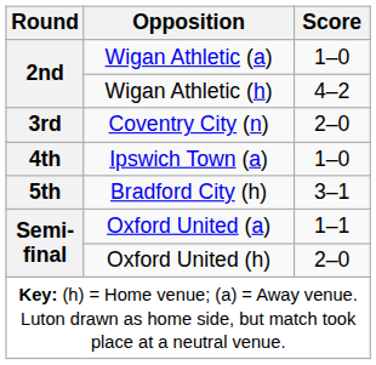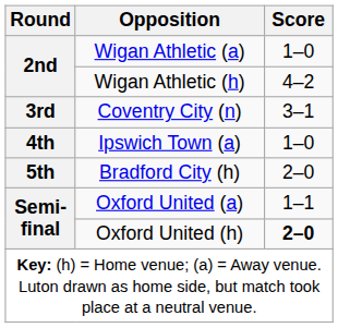Coventry City (n) | Score: 2–0 -> 3–1
Bradford City (h) | Score: 3–1 -> 2–0
Oxford United (h) | Score: normal -> bold
